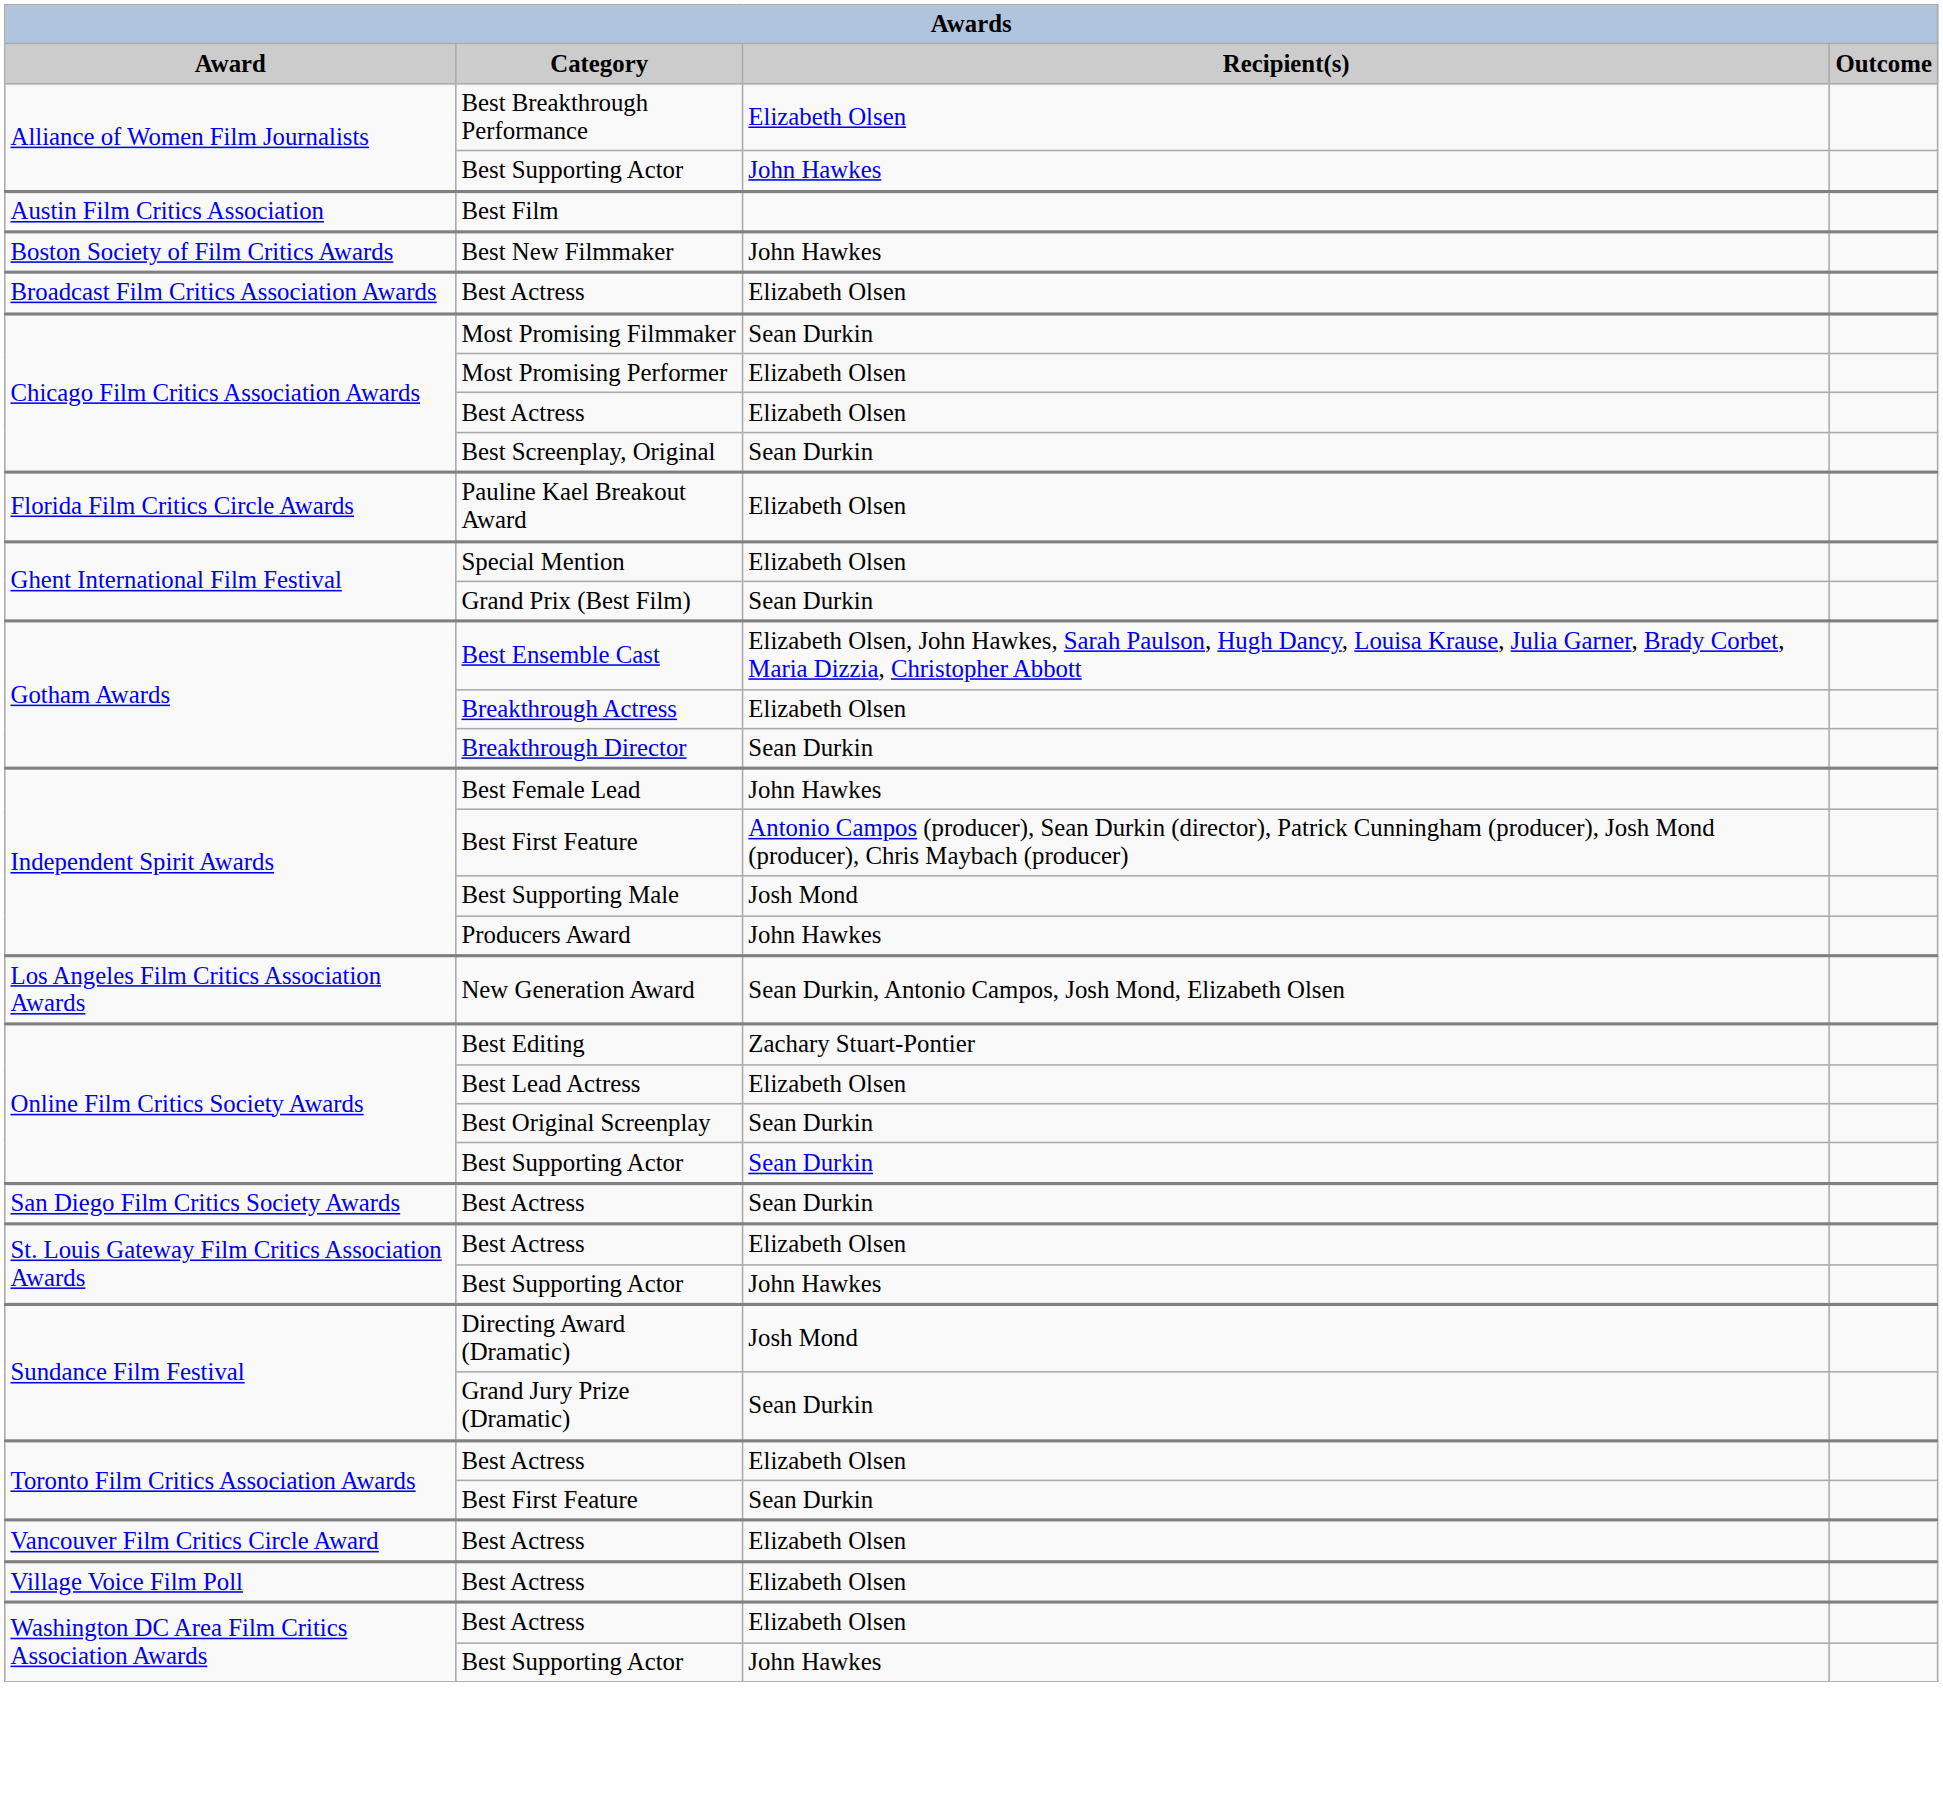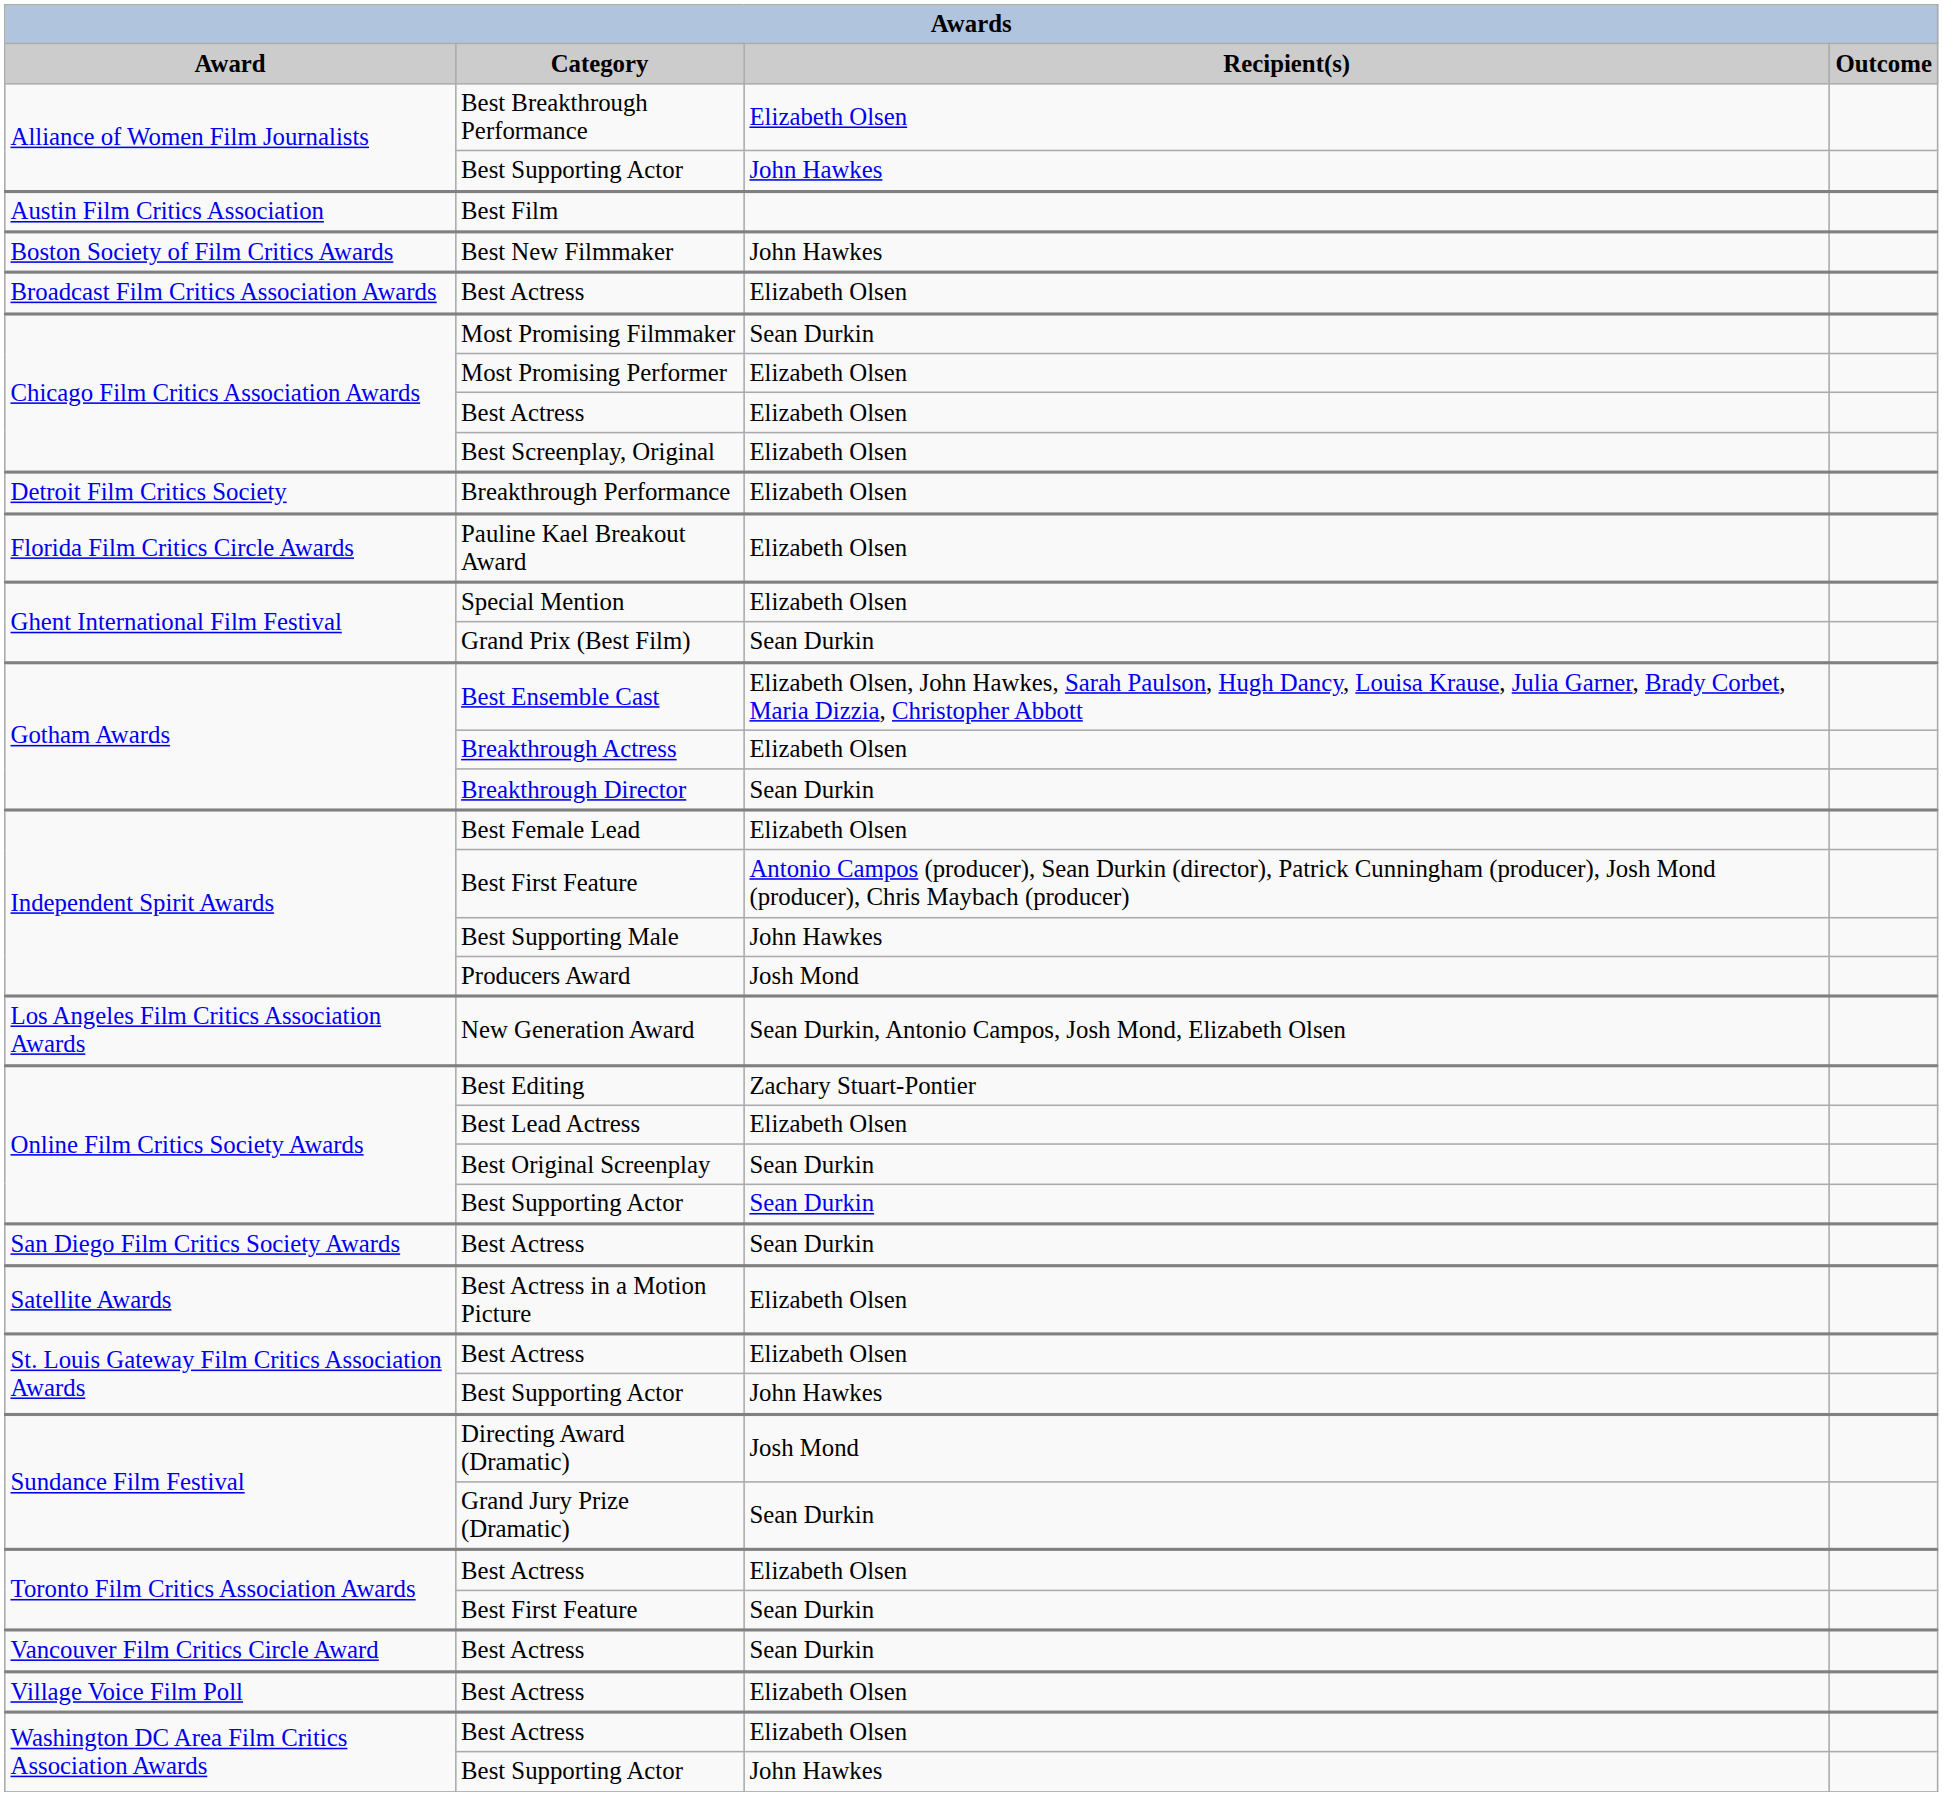Best Screenplay, Original | Recipient(s): Sean Durkin -> Elizabeth Olsen
+ row: Detroit Film Critics Society | Breakthrough Performance | Elizabeth Olsen
Best Female Lead | Recipient(s): John Hawkes -> Elizabeth Olsen
Best Supporting Male | Recipient(s): Josh Mond -> John Hawkes
Producers Award | Recipient(s): John Hawkes -> Josh Mond
+ row: Satellite Awards | Best Actress in a Motion Picture | Elizabeth Olsen
Vancouver Film Critics Circle Award / Best Actress | Recipient(s): Elizabeth Olsen -> Sean Durkin
